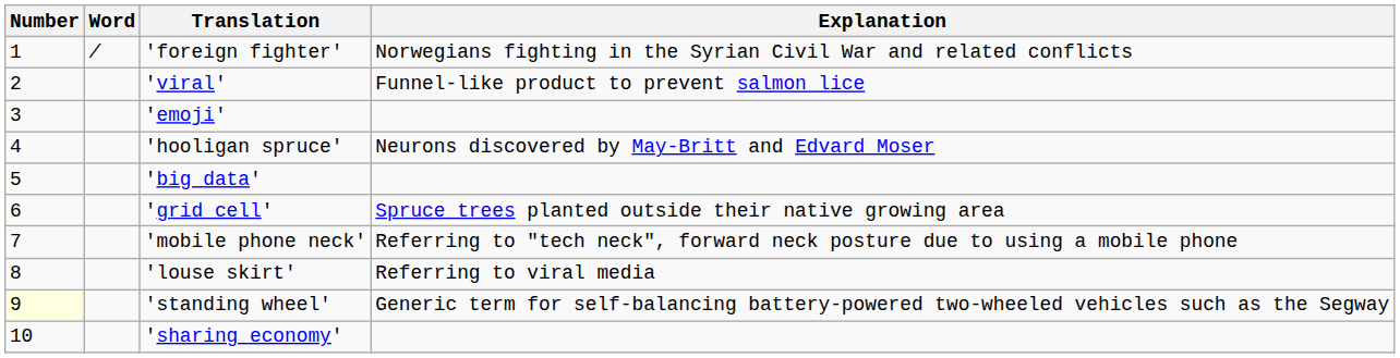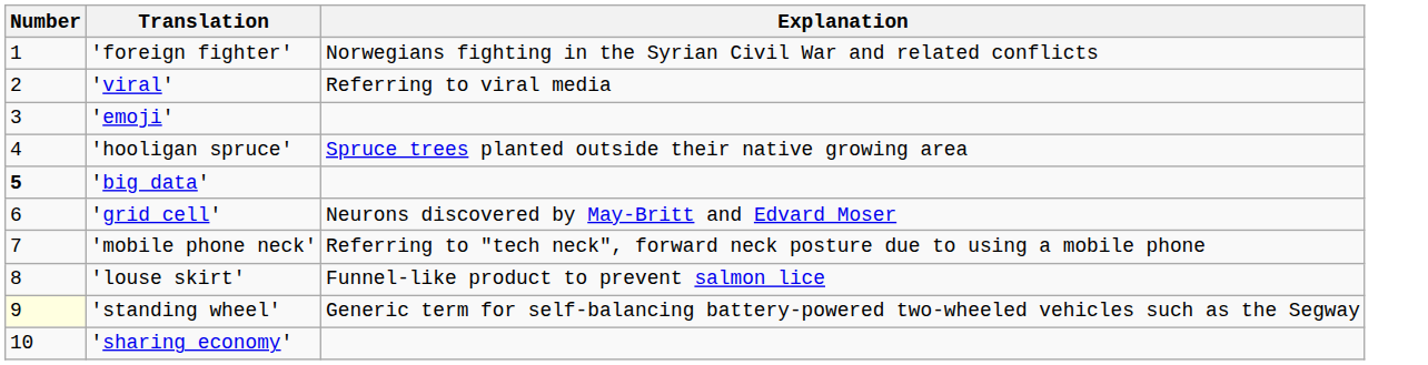- column: Word | /
'viral' | Explanation: Funnel-like product to prevent salmon lice -> Referring to viral media
'hooligan spruce' | Explanation: Neurons discovered by May-Britt and Edvard Moser -> Spruce trees planted outside their native growing area
'big data' | Number: normal -> bold
'grid cell' | Explanation: Spruce trees planted outside their native growing area -> Neurons discovered by May-Britt and Edvard Moser
'louse skirt' | Explanation: Referring to viral media -> Funnel-like product to prevent salmon lice
